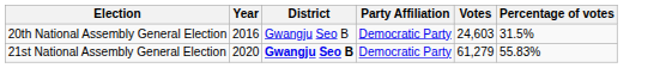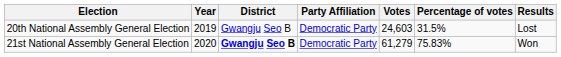+ column: Results | Lost | Won
20th National Assembly General Election | Year: 2016 -> 2019
21st National Assembly General Election | Percentage of votes: 55.83% -> 75.83%
